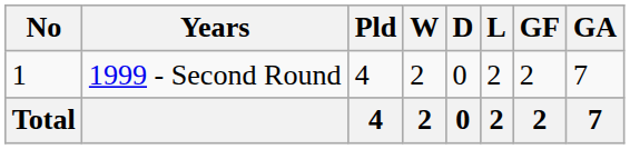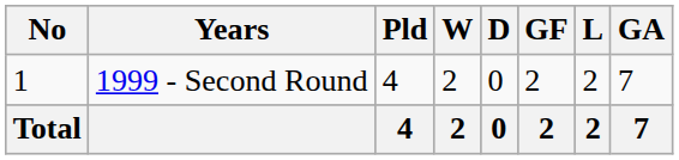columns swapped: L <-> GF
